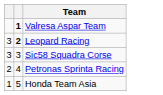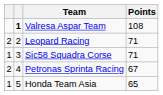+ column: Points | 108 | 71 | 71 | 67 | 65
Leopard Racing | column 1: 3 -> 2
Leopard Racing | column 2: bold -> normal
Sic58 Squadra Corse | column 1: 3 -> 1
